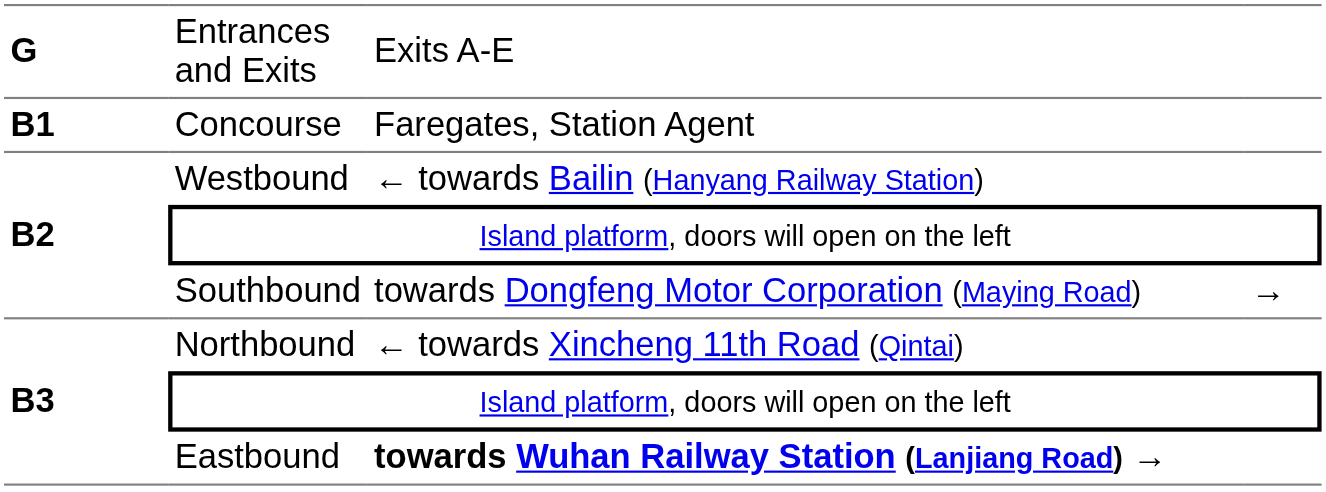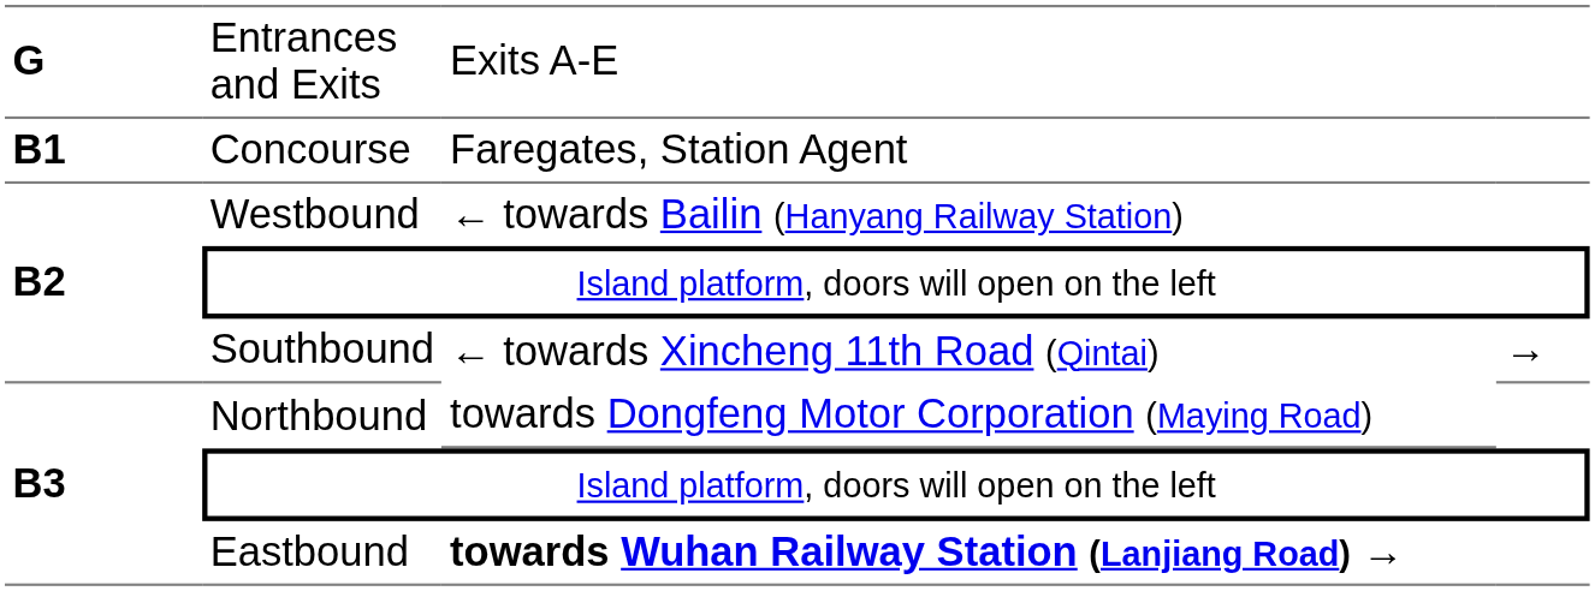Southbound | column 3: towards Dongfeng Motor Corporation (Maying Road) -> ← towards Xincheng 11th Road (Qintai)
Northbound | column 3: ← towards Xincheng 11th Road (Qintai) -> towards Dongfeng Motor Corporation (Maying Road)
